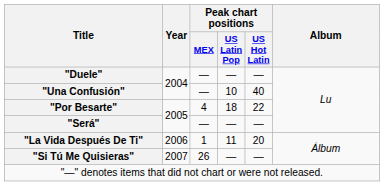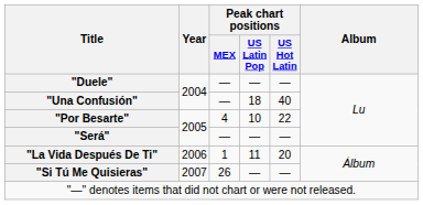"Una Confusión" | Peak chart positions / US Latin Pop: 10 -> 18
"Por Besarte" | Peak chart positions / US Latin Pop: 18 -> 10
